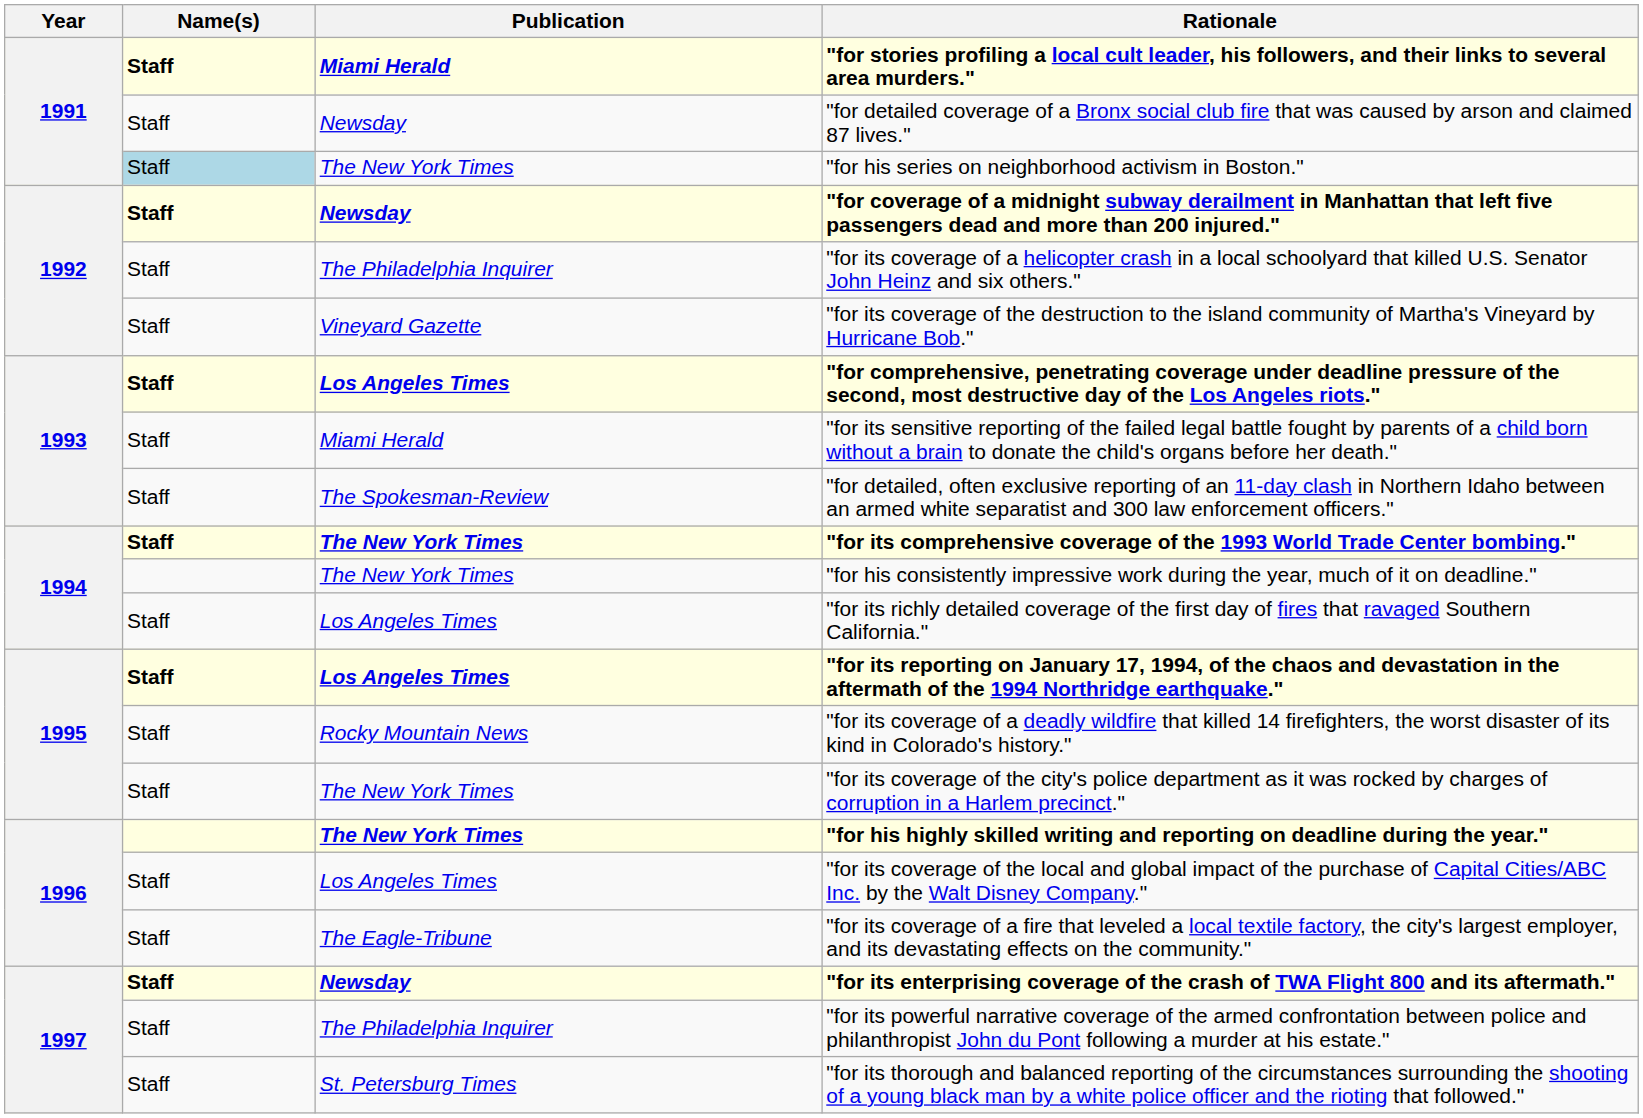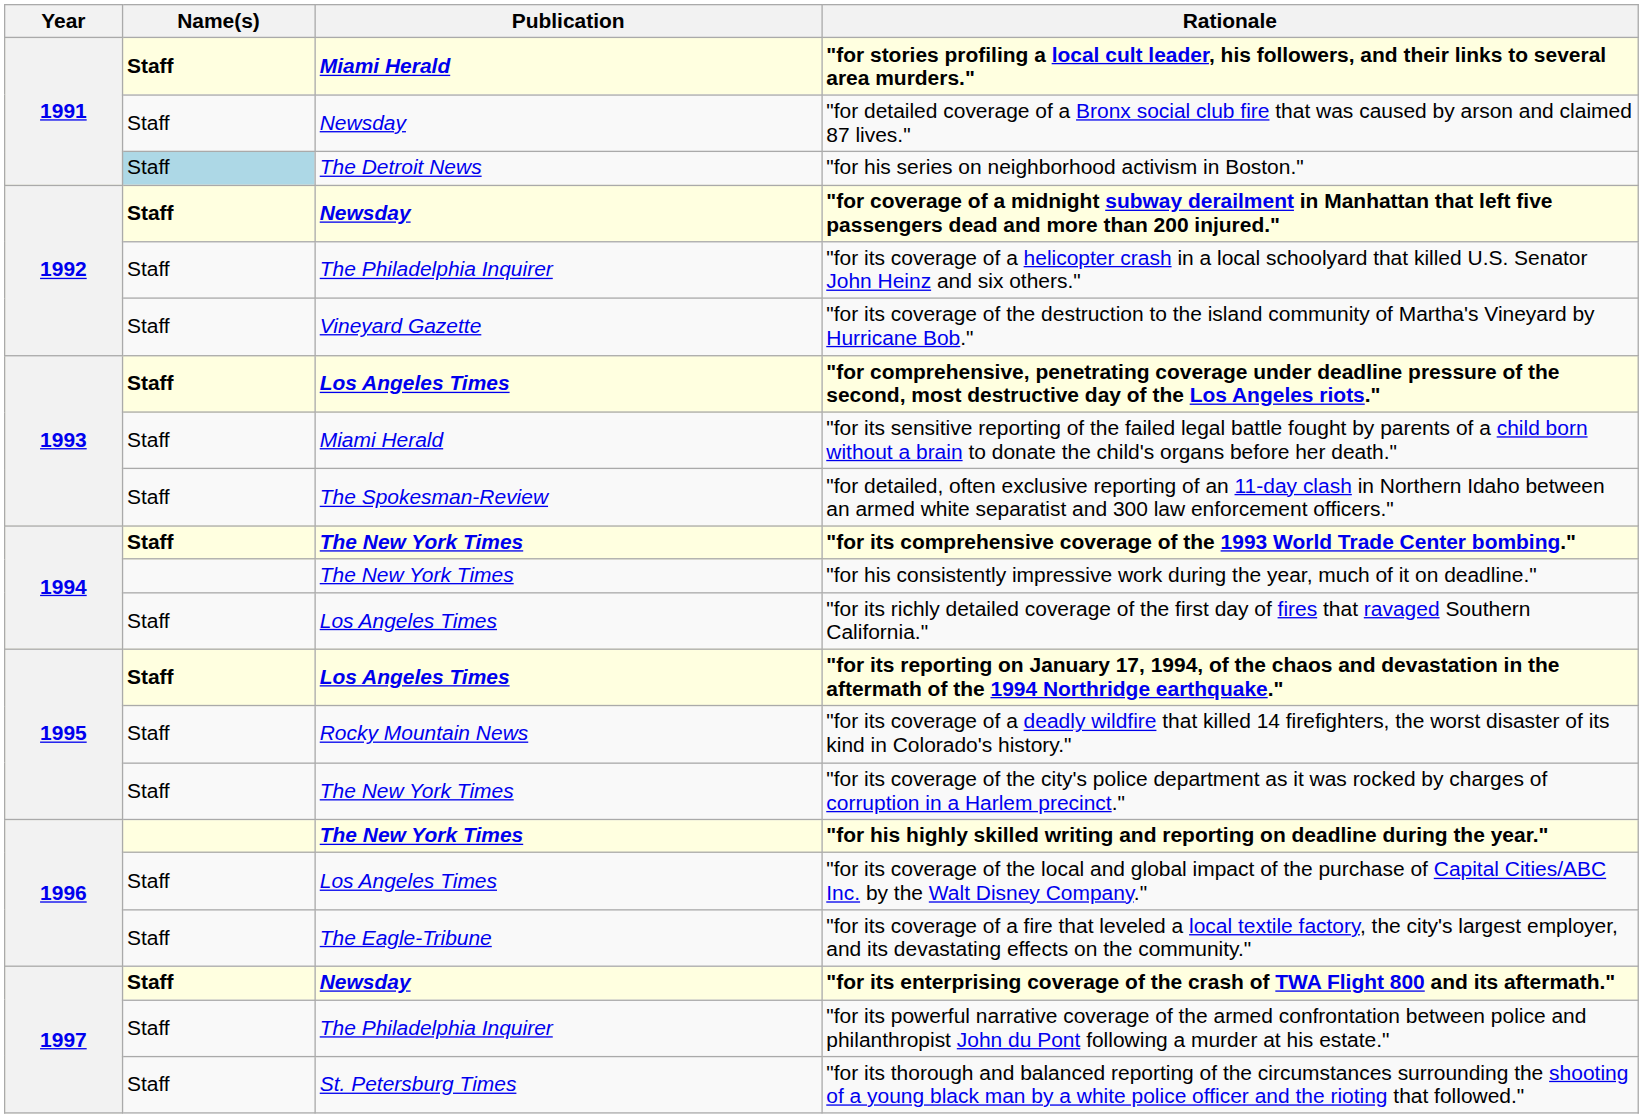"for his series on neighborhood activism in Boston." | Publication: The New York Times -> The Detroit News
